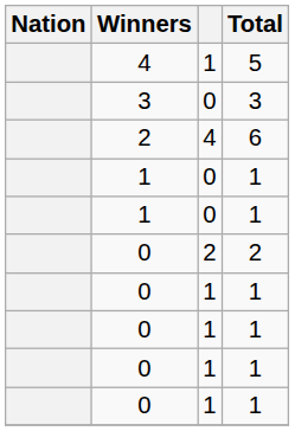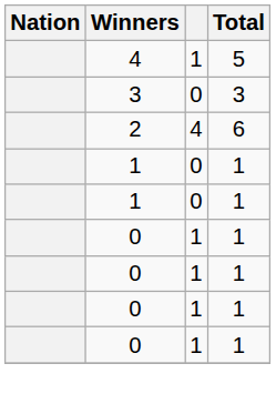- row: 0 | 2 | 2
